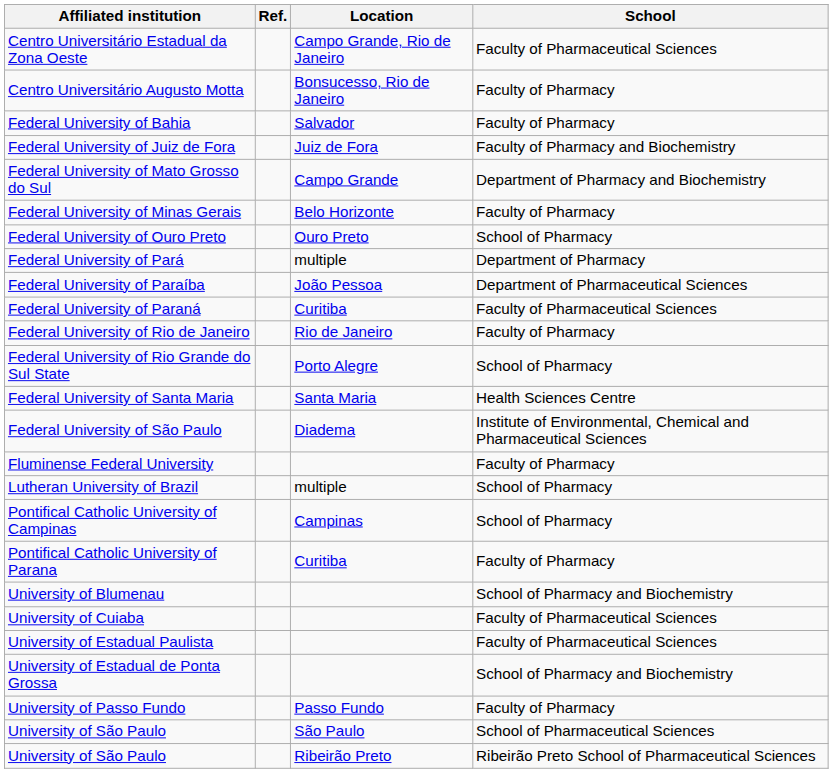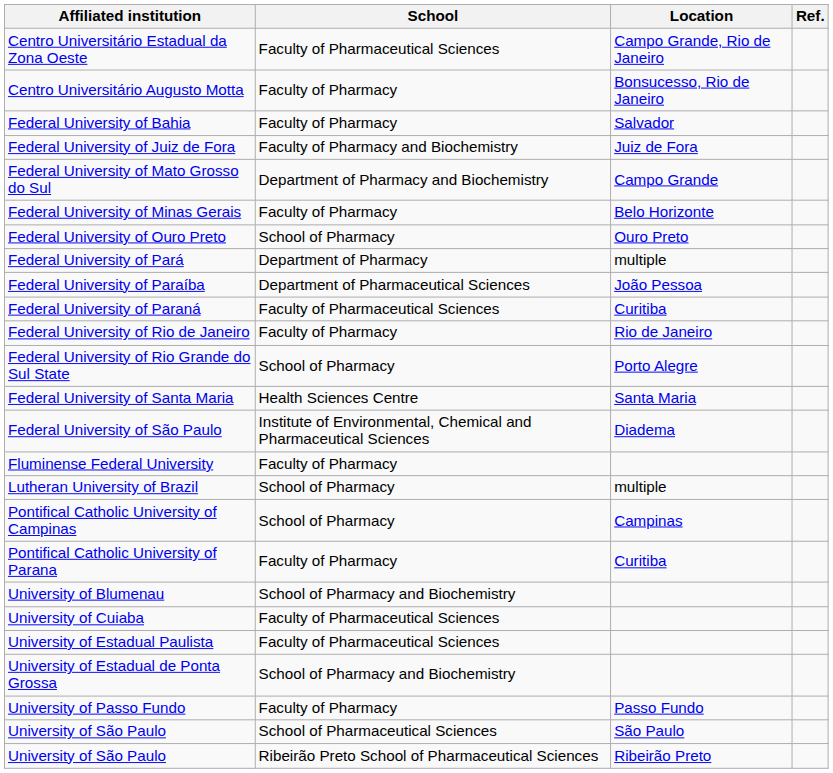columns swapped: School <-> Ref.
